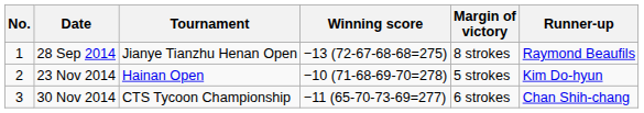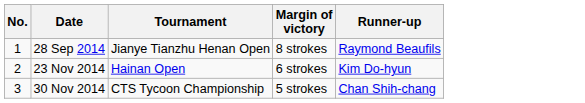- column: Winning score | −13 (72-67-68-68=275) | −10 (71-68-69-70=278) | −11 (65-70-73-69=277)
23 Nov 2014 | Margin of victory: 5 strokes -> 6 strokes
30 Nov 2014 | Margin of victory: 6 strokes -> 5 strokes
